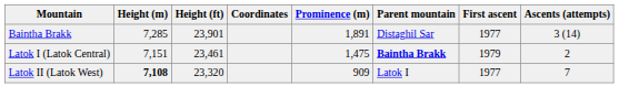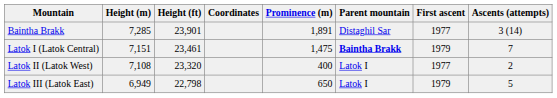Latok I (Latok Central) | Ascents (attempts): 2 -> 7
Latok II (Latok West) | Height (m): bold -> normal
Latok II (Latok West) | Prominence (m): 909 -> 400
Latok II (Latok West) | Ascents (attempts): 7 -> 2
+ row: Latok III (Latok East) | 6,949 | 22,798 | 650 | Latok I | 1979 | 5
